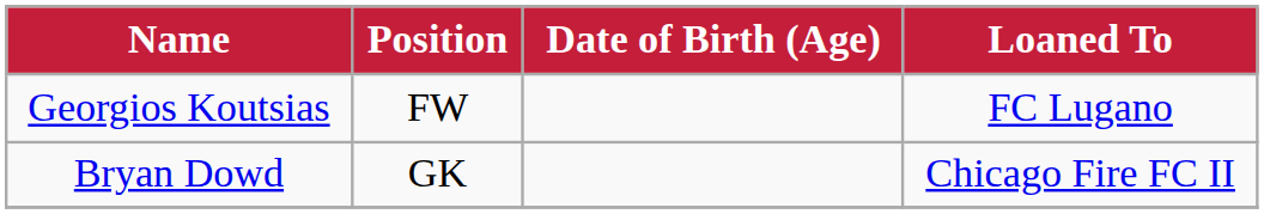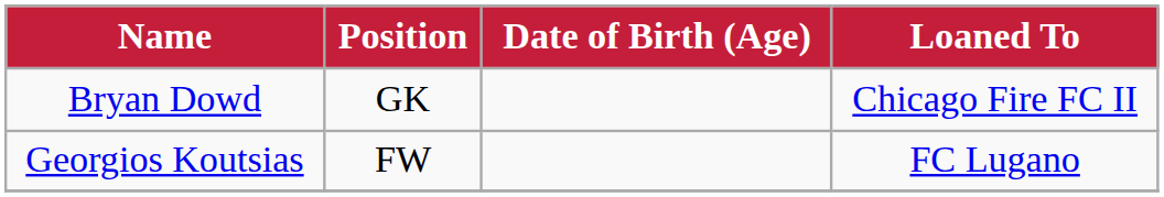rows swapped: Bryan Dowd <-> Georgios Koutsias
